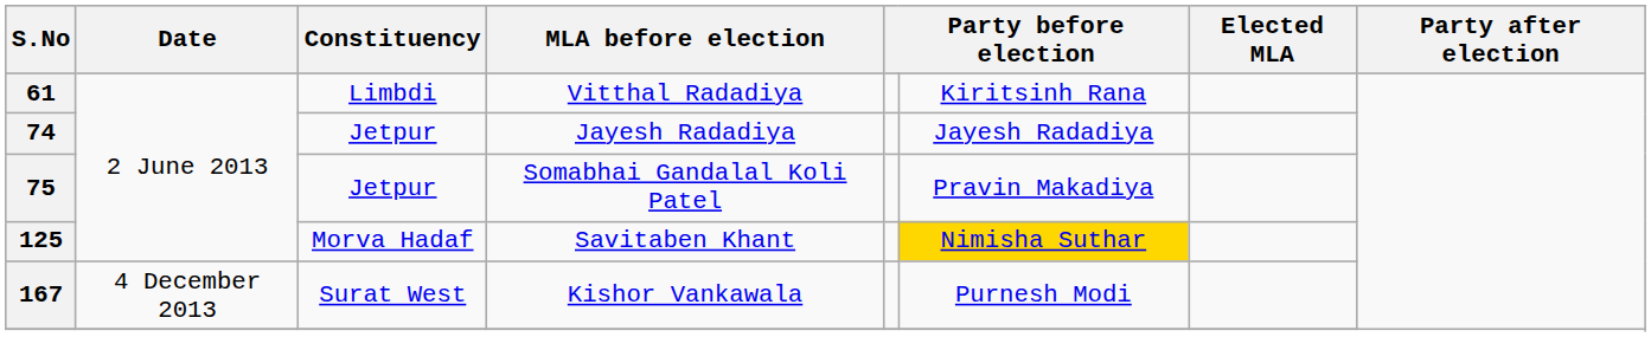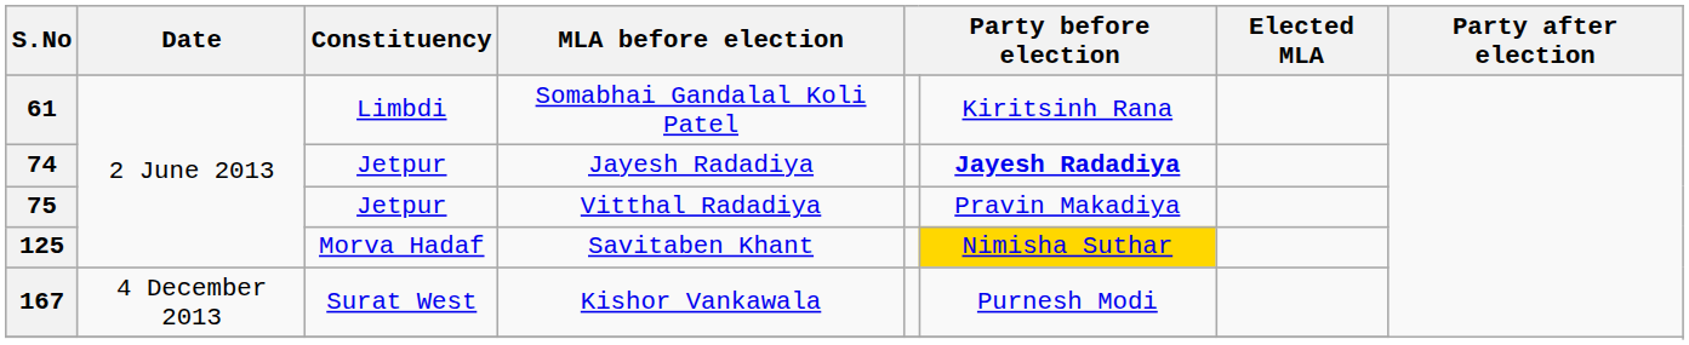61 | MLA before election: Vitthal Radadiya -> Somabhai Gandalal Koli Patel
74 | column 6: normal -> bold
75 | MLA before election: Somabhai Gandalal Koli Patel -> Vitthal Radadiya
